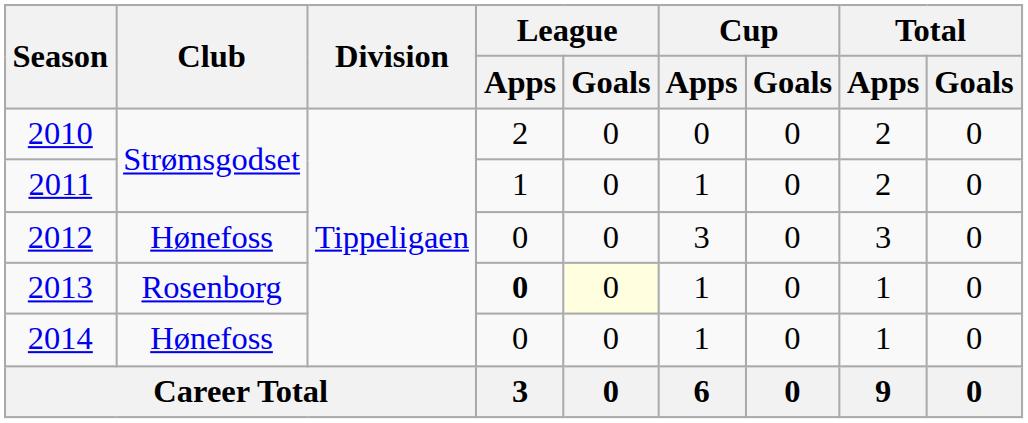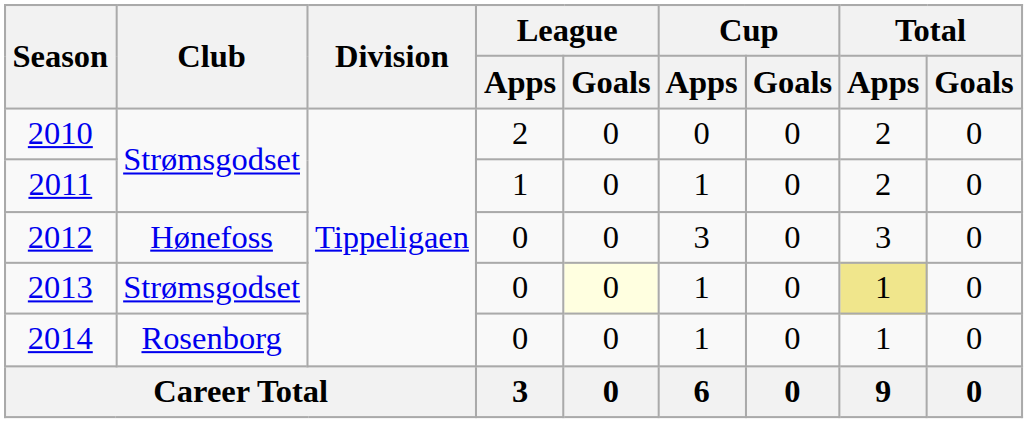2013 | Club: Rosenborg -> Strømsgodset
2013 | League / Apps: bold -> normal
2013 | Total / Apps: no background -> khaki background
2014 | Club: Hønefoss -> Rosenborg
